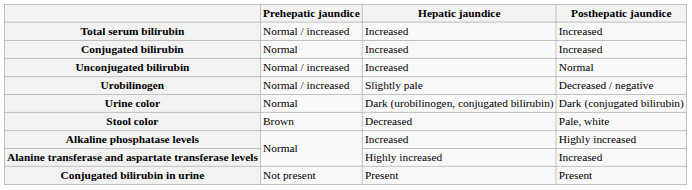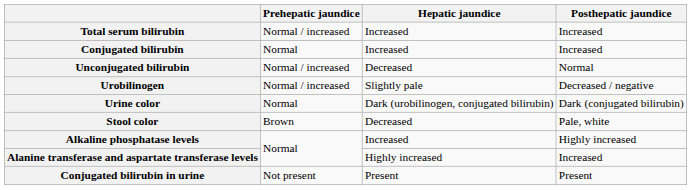Unconjugated bilirubin | Hepatic jaundice: Increased -> Decreased
